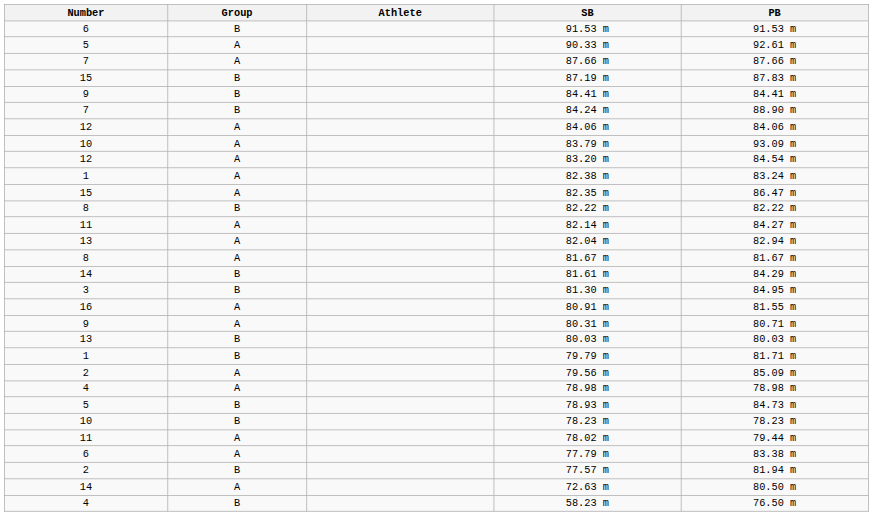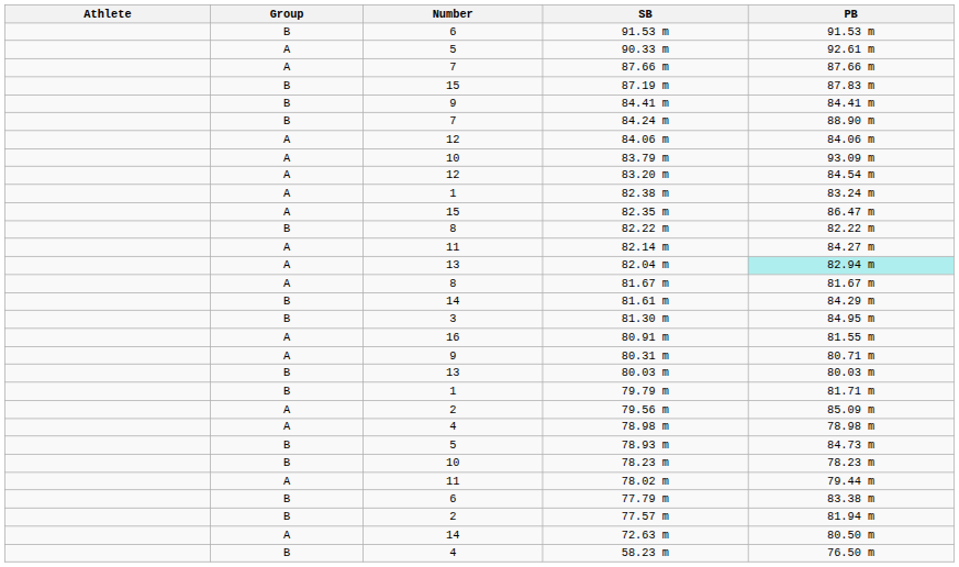columns swapped: Athlete <-> Number
82.04 m | PB: no background -> paleturquoise background
77.79 m | Group: A -> B
